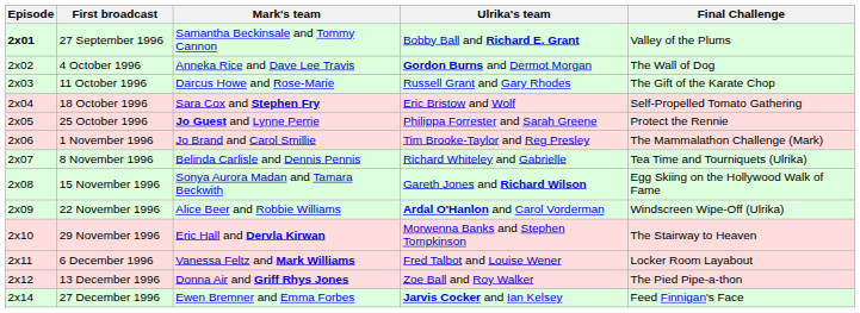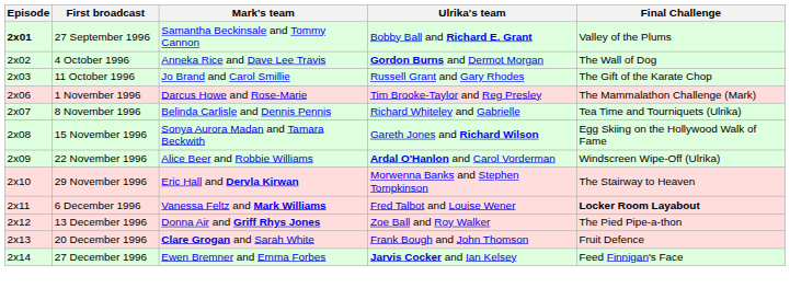11 October 1996 | Mark's team: Darcus Howe and Rose-Marie -> Jo Brand and Carol Smillie
- row: 2x04 | 18 October 1996 | Sara Cox and Stephen Fry | Eric Bristow and Wolf | Self-Propelled Tomato Gathering
- row: 2x05 | 25 October 1996 | Jo Guest and Lynne Perrie | Philippa Forrester and Sarah Greene | Protect the Rennie
1 November 1996 | Mark's team: Jo Brand and Carol Smillie -> Darcus Howe and Rose-Marie
6 December 1996 | Final Challenge: normal -> bold
+ row: 2x13 | 20 December 1996 | Clare Grogan and Sarah White | Frank Bough and John Thomson | Fruit Defence
